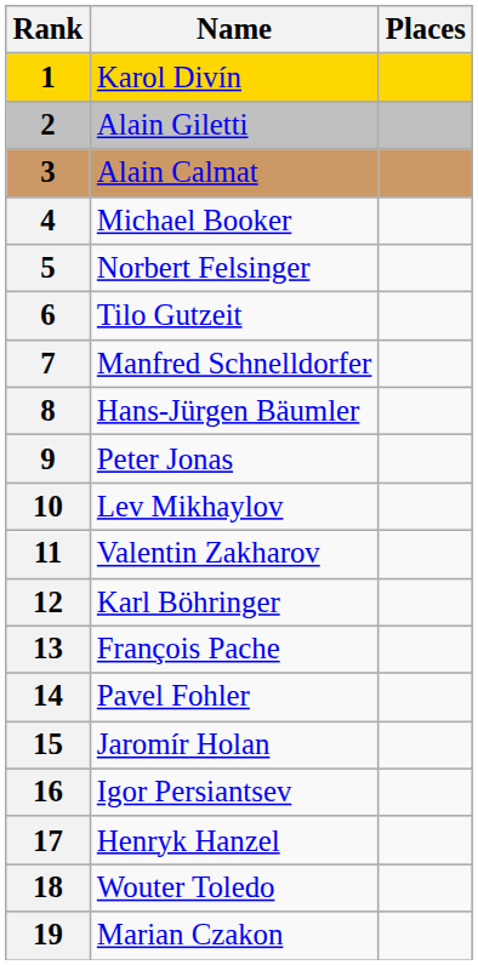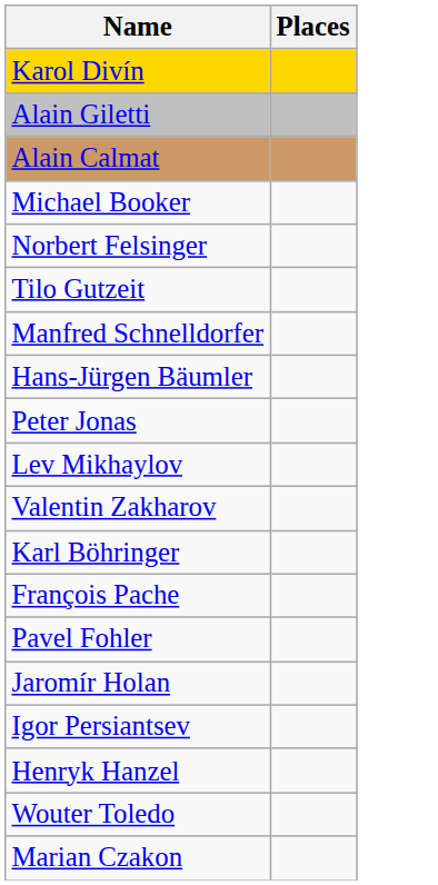- column: Rank | 1 | 2 | 3 | 4 | 5 | 6 | 7 | 8 | 9 | 10 | 11 | 12 | 13 | 14 | 15 | 16 | 17 | 18 | 19
